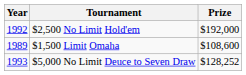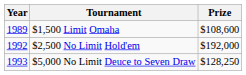rows swapped: $1,500 Limit Omaha <-> $2,500 No Limit Hold'em
$5,000 No Limit Deuce to Seven Draw | Prize: $128,252 -> $128,250
